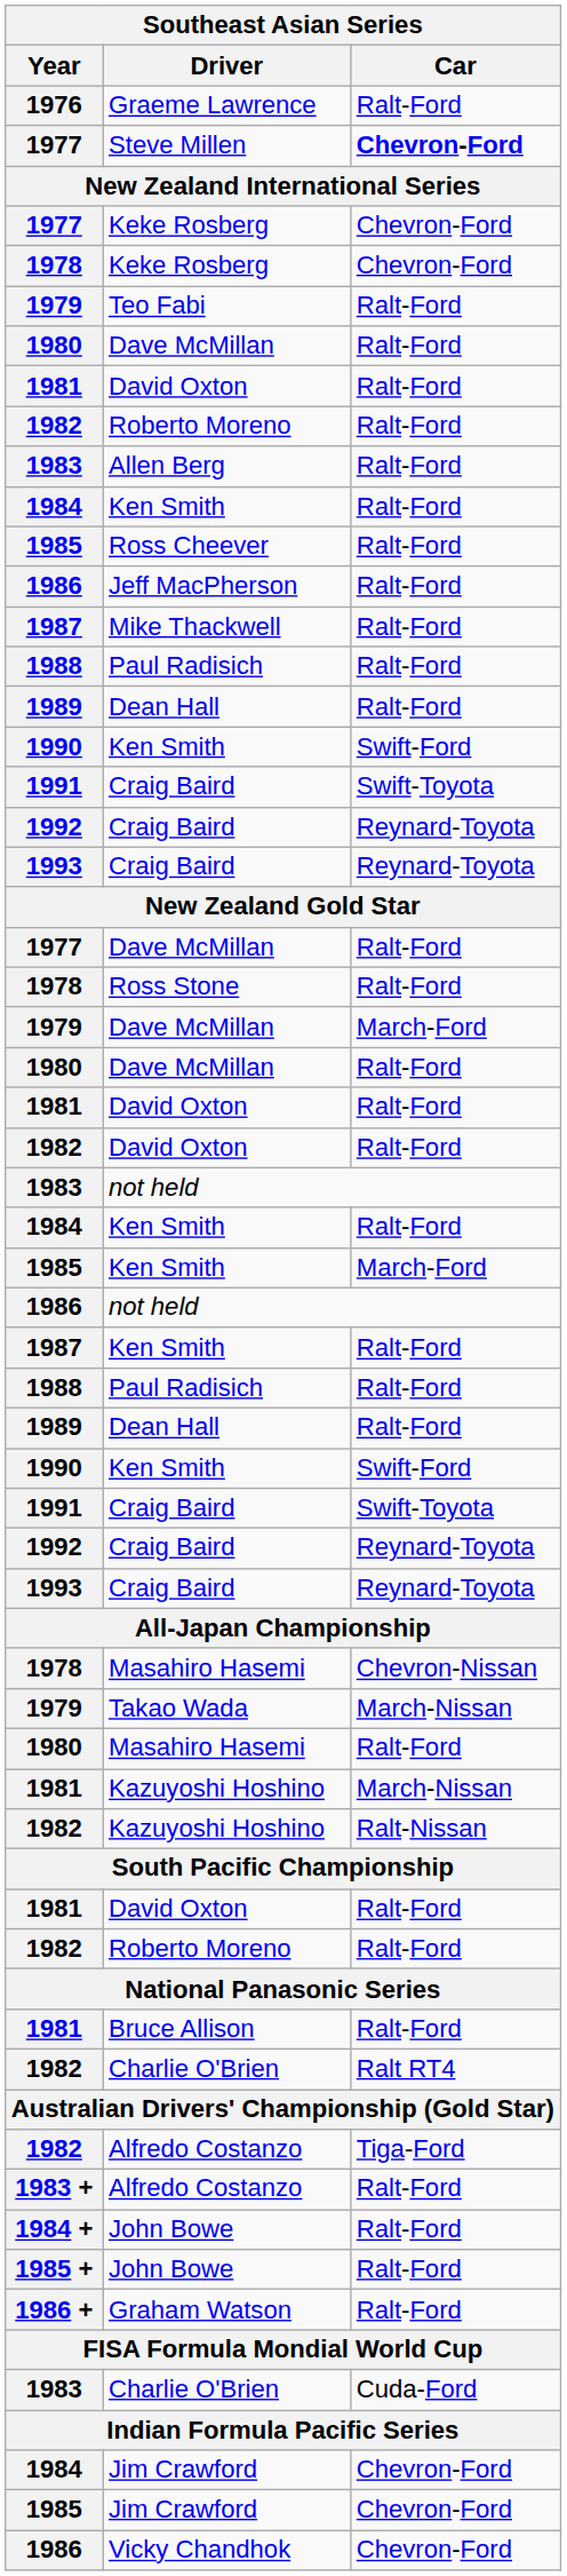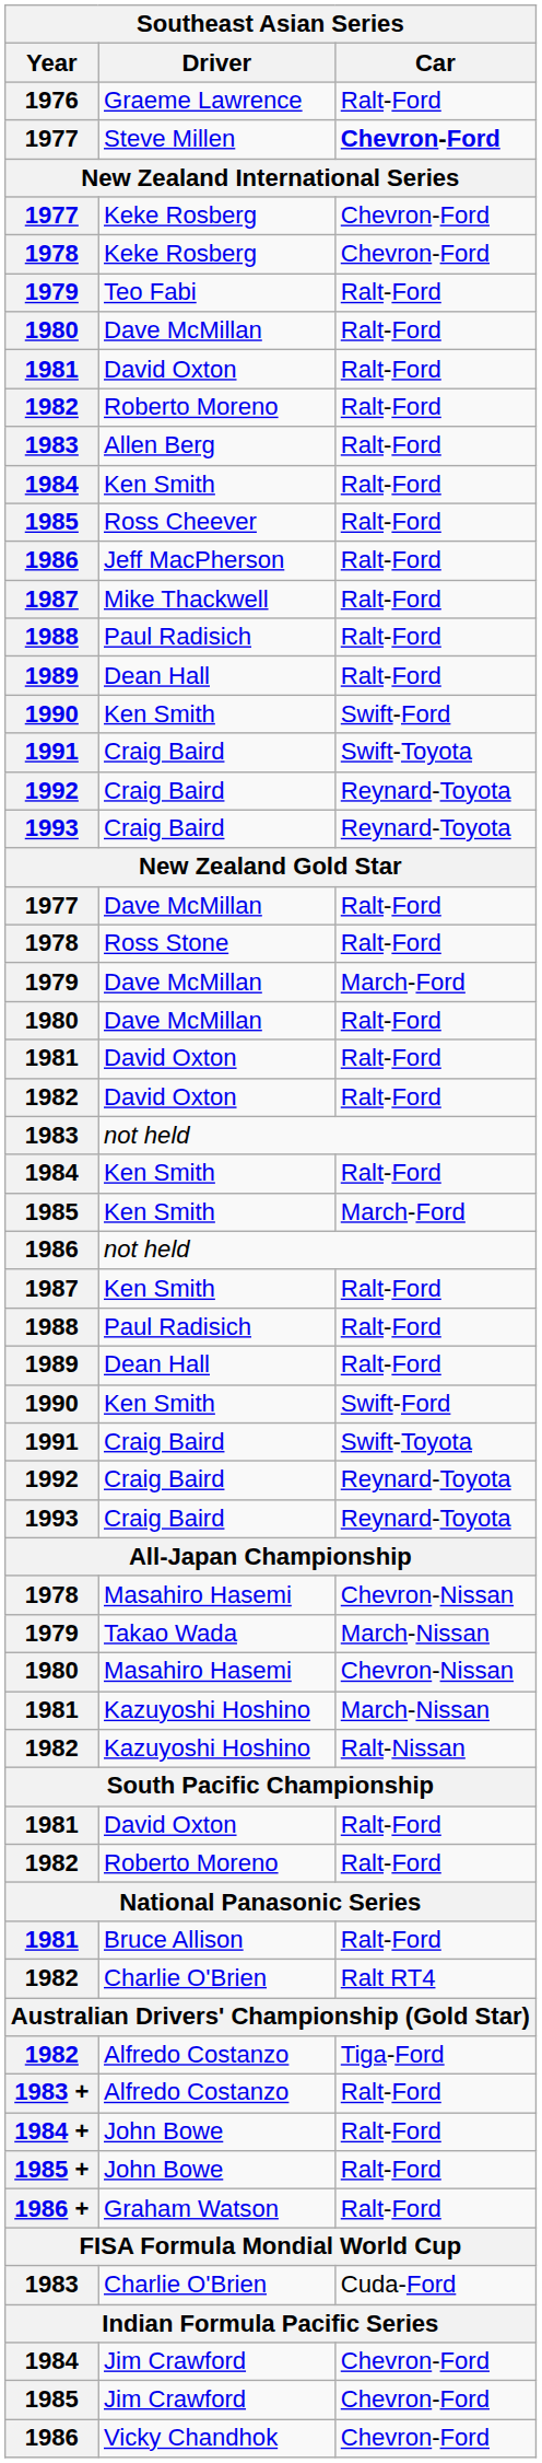1980 / Masahiro Hasemi | Car: Ralt-Ford -> Chevron-Nissan
